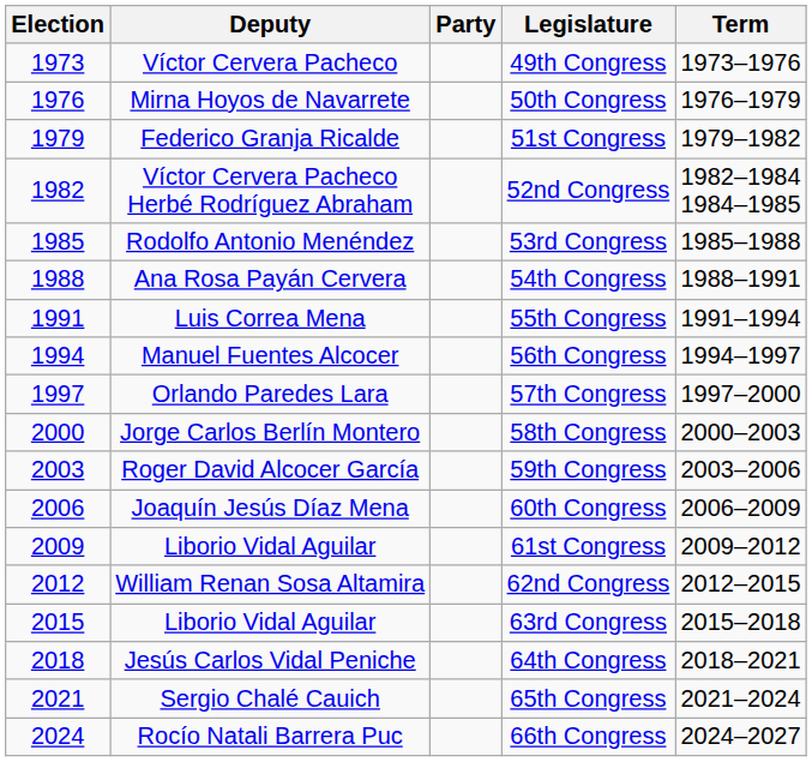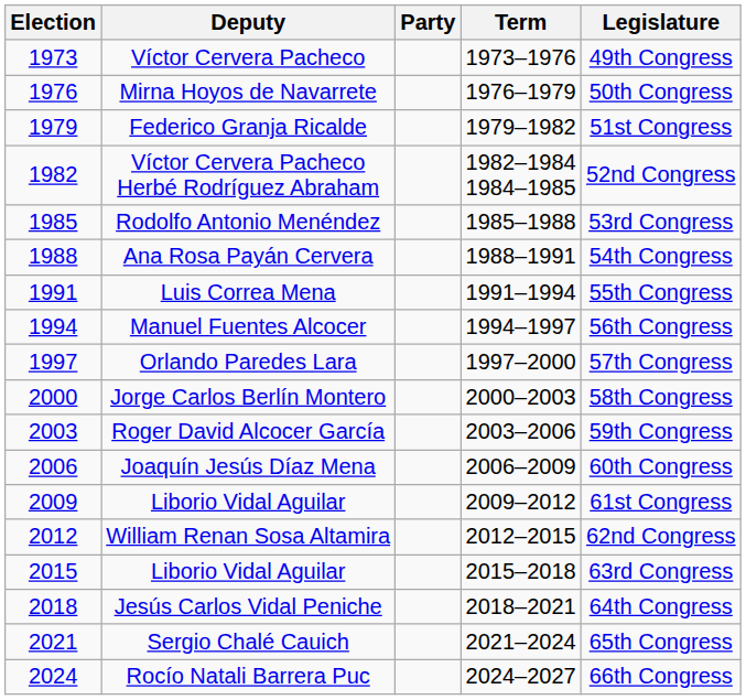columns swapped: Term <-> Legislature
